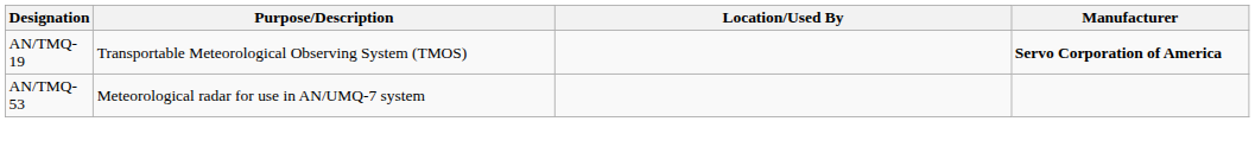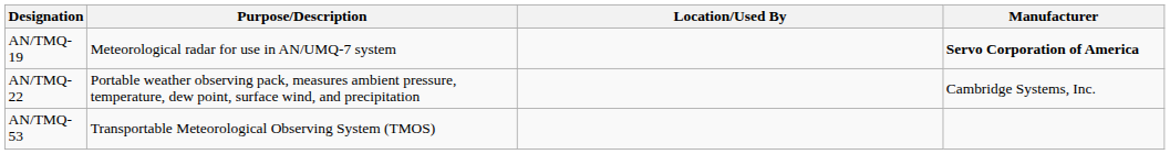AN/TMQ-19 | Purpose/Description: Transportable Meteorological Observing System (TMOS) -> Meteorological radar for use in AN/UMQ-7 system
+ row: AN/TMQ-22 | Portable weather observing pack, measures ambient pressure, temperature, dew point, surface wind, and precipitation | Cambridge Systems, Inc.
AN/TMQ-53 | Purpose/Description: Meteorological radar for use in AN/UMQ-7 system -> Transportable Meteorological Observing System (TMOS)
